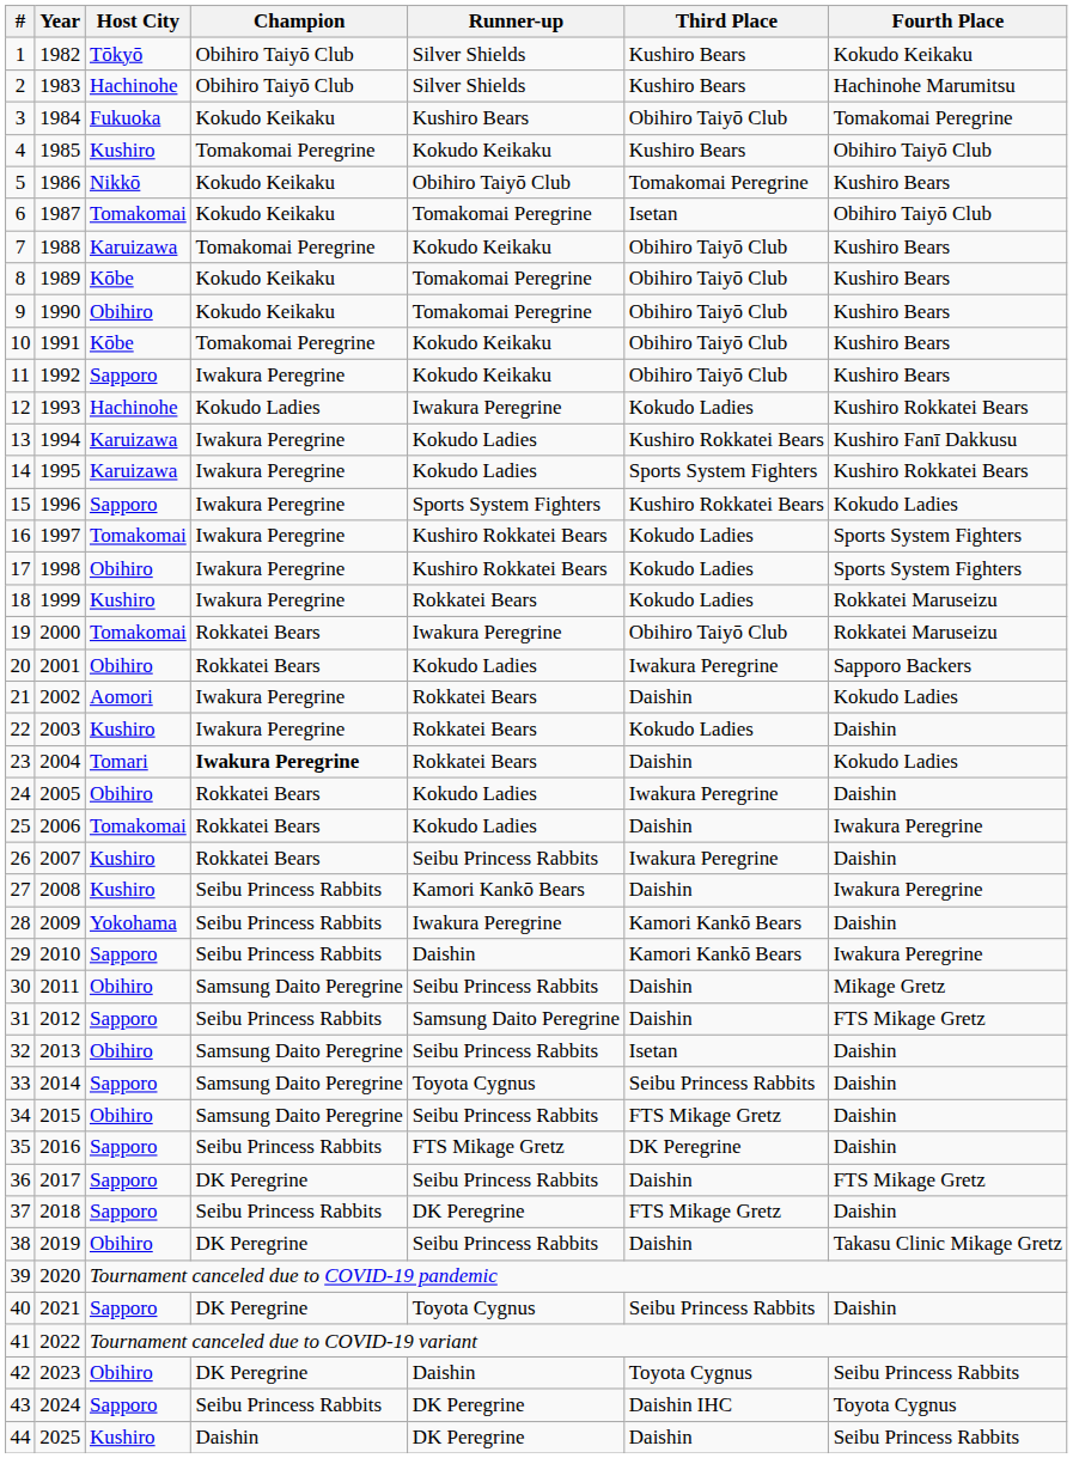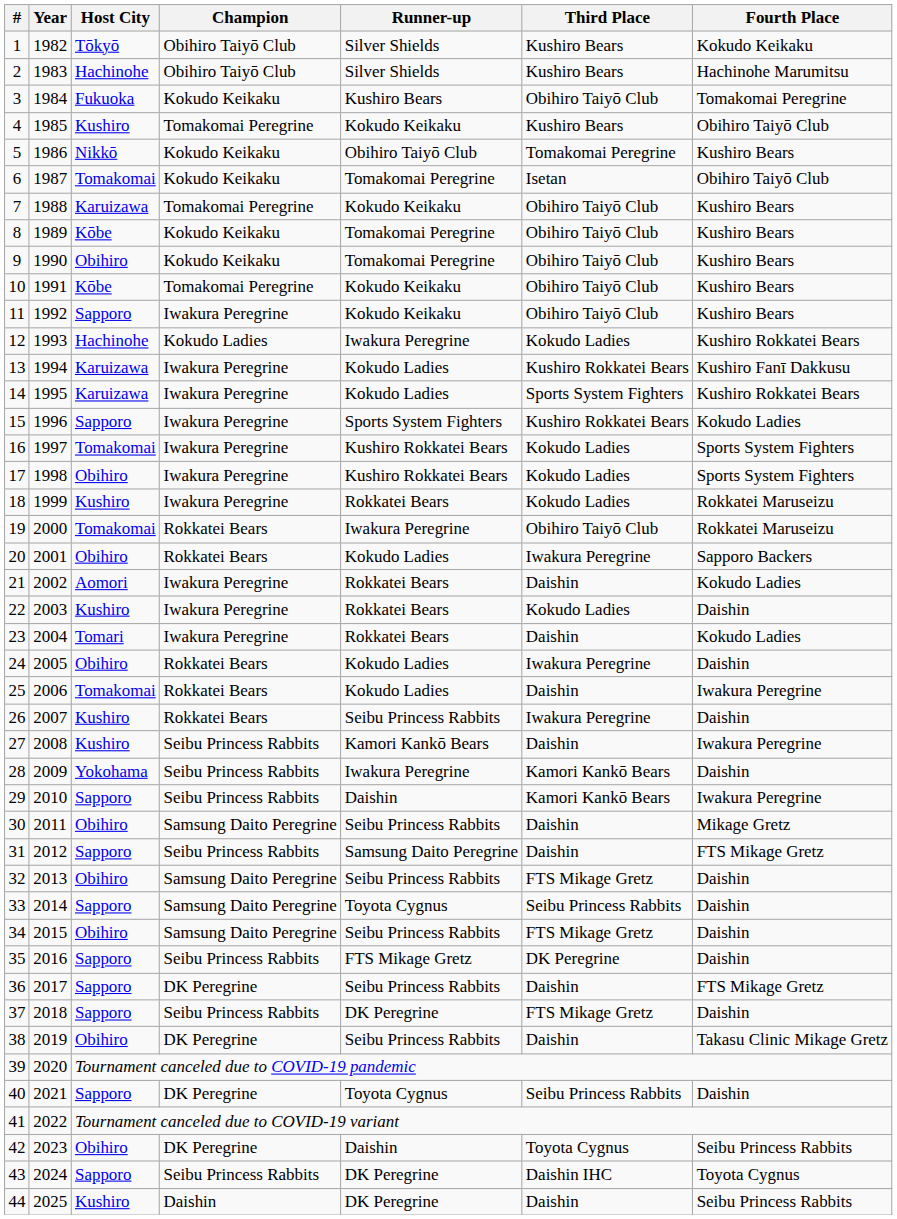23 | Champion: bold -> normal
32 | Third Place: Isetan -> FTS Mikage Gretz
